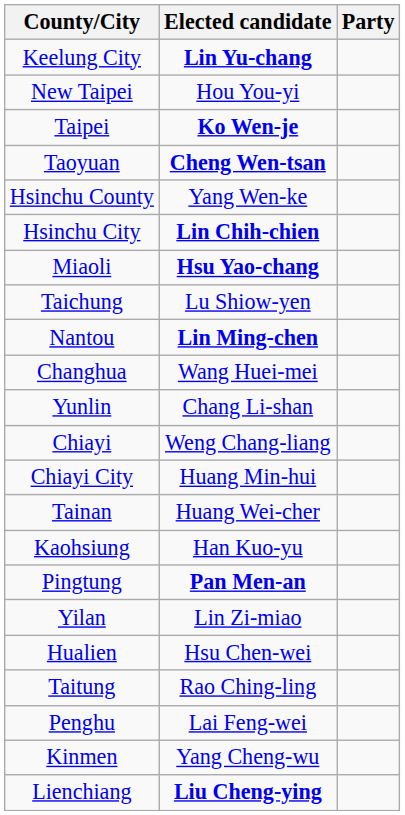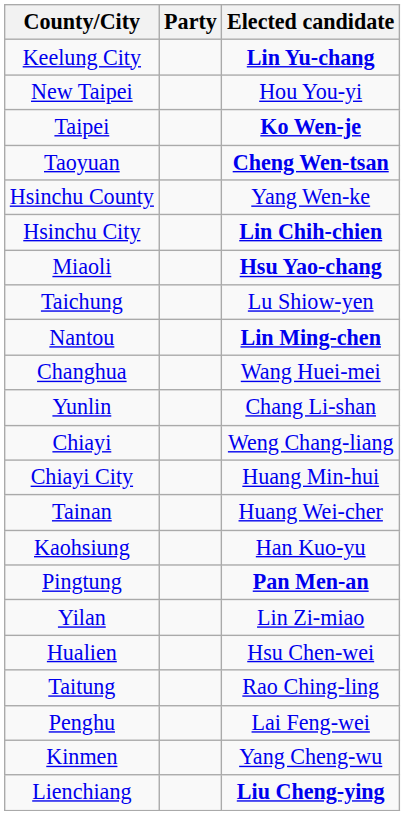columns swapped: Elected candidate <-> Party
